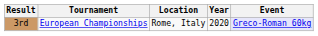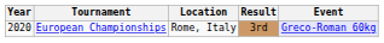columns swapped: Year <-> Result
